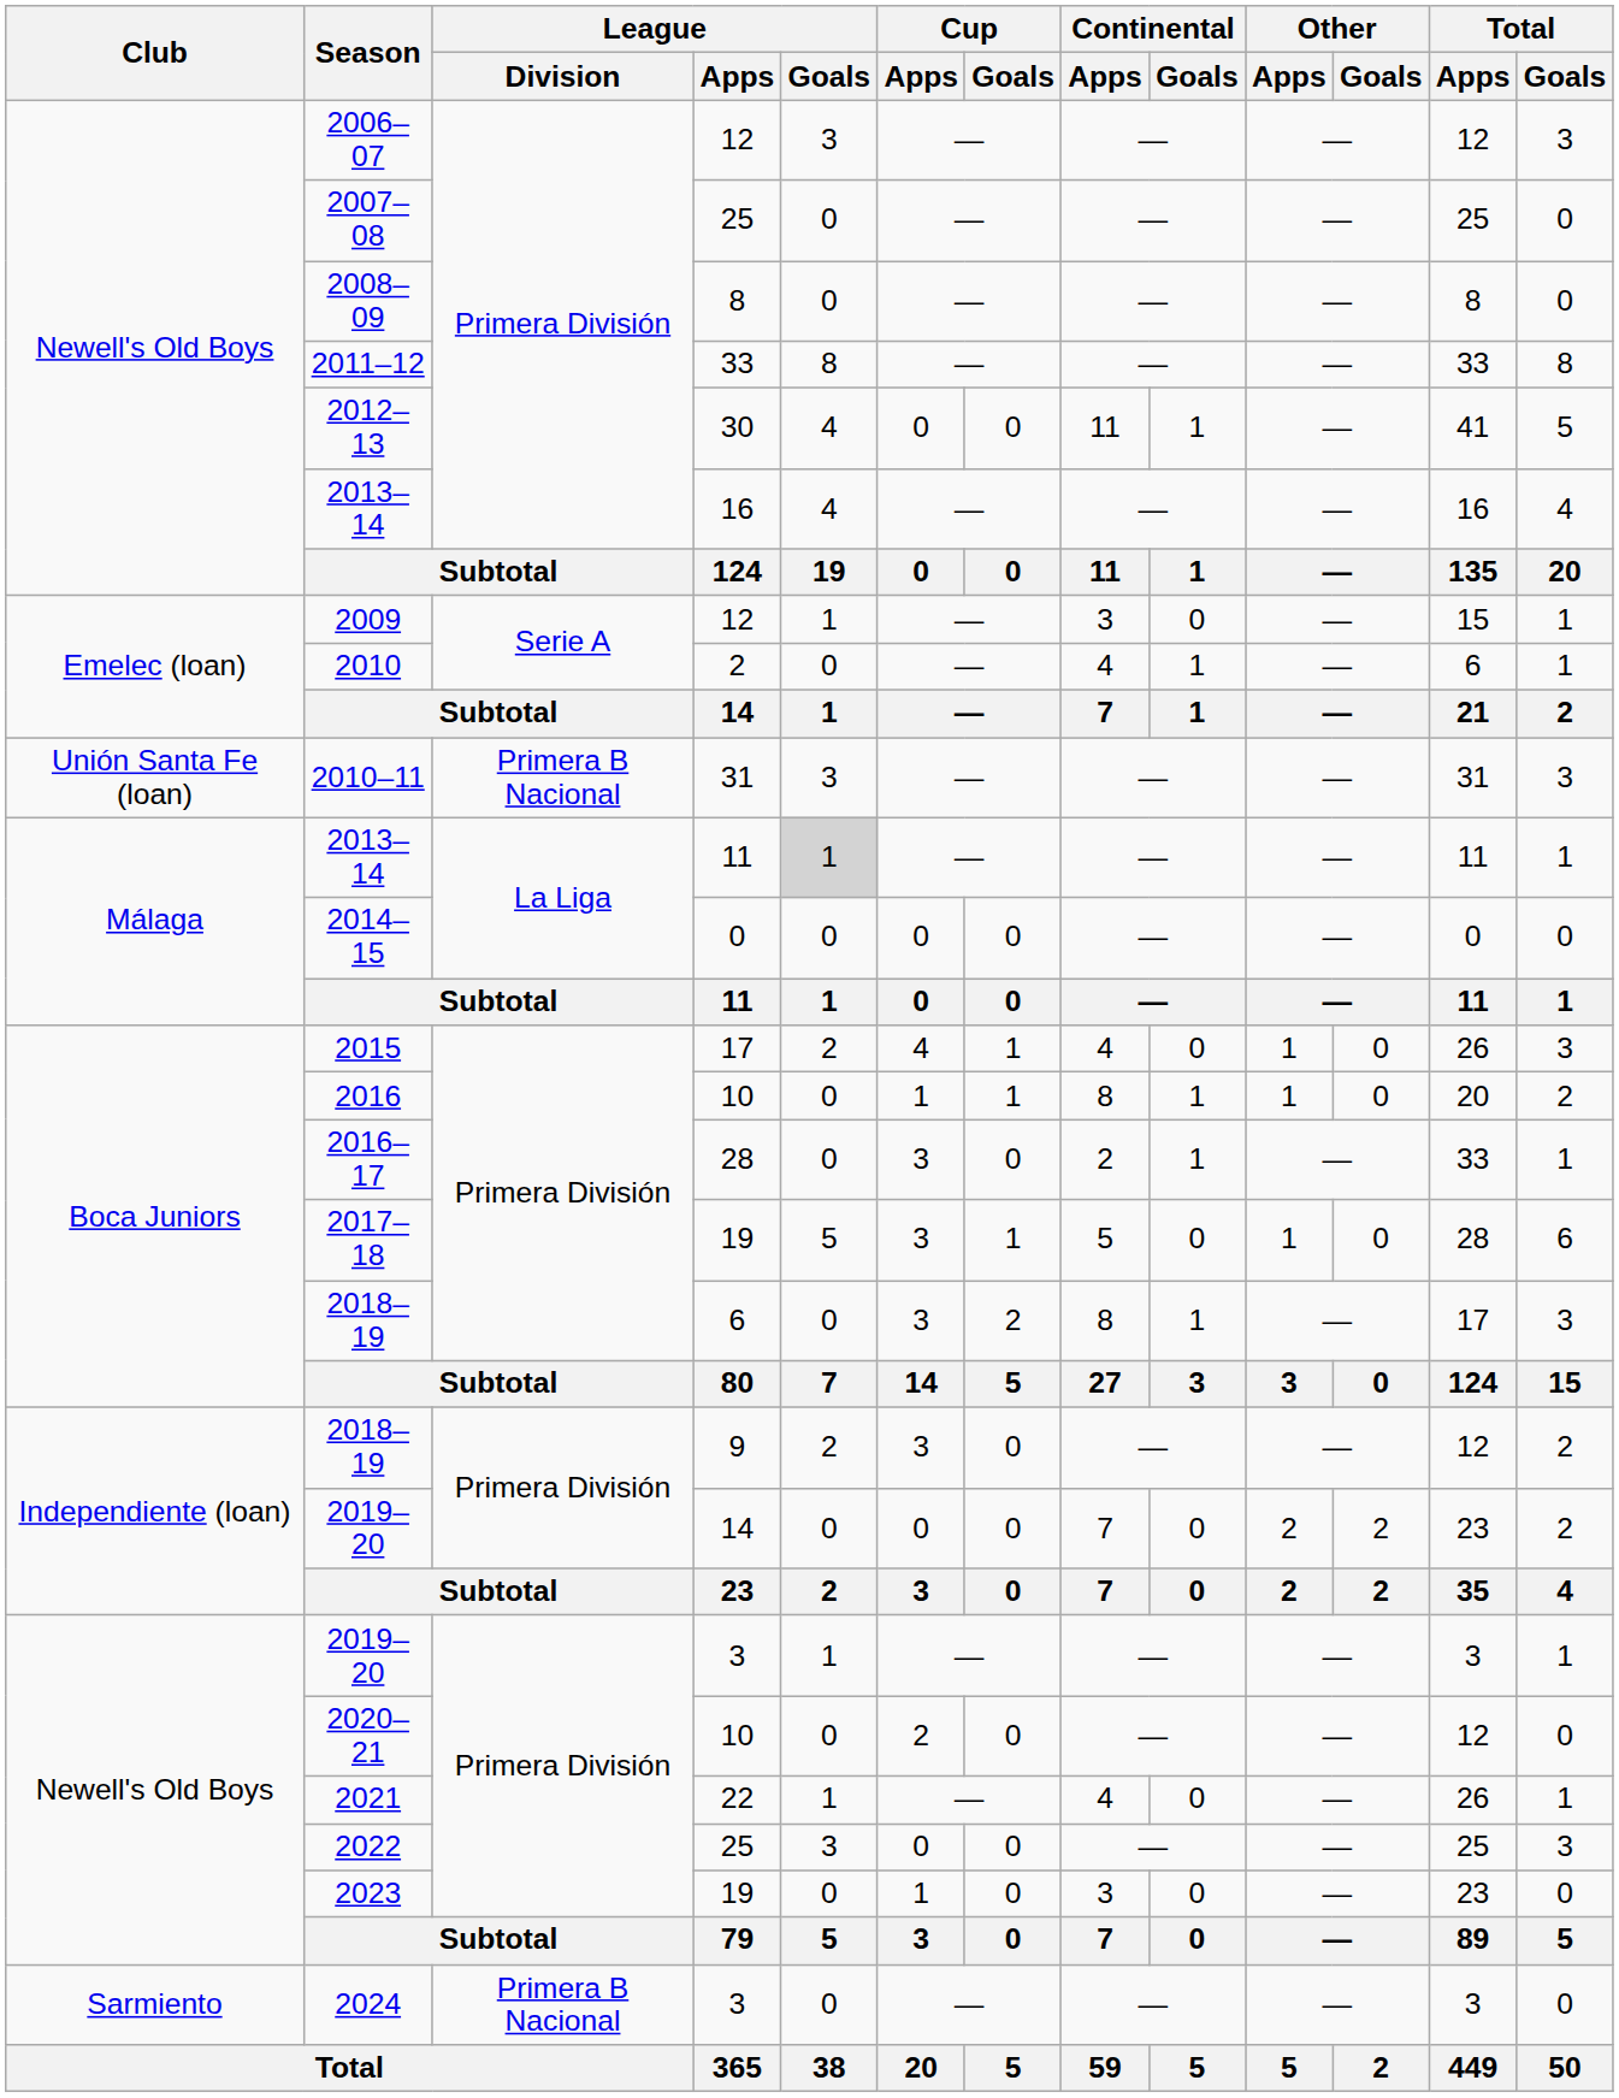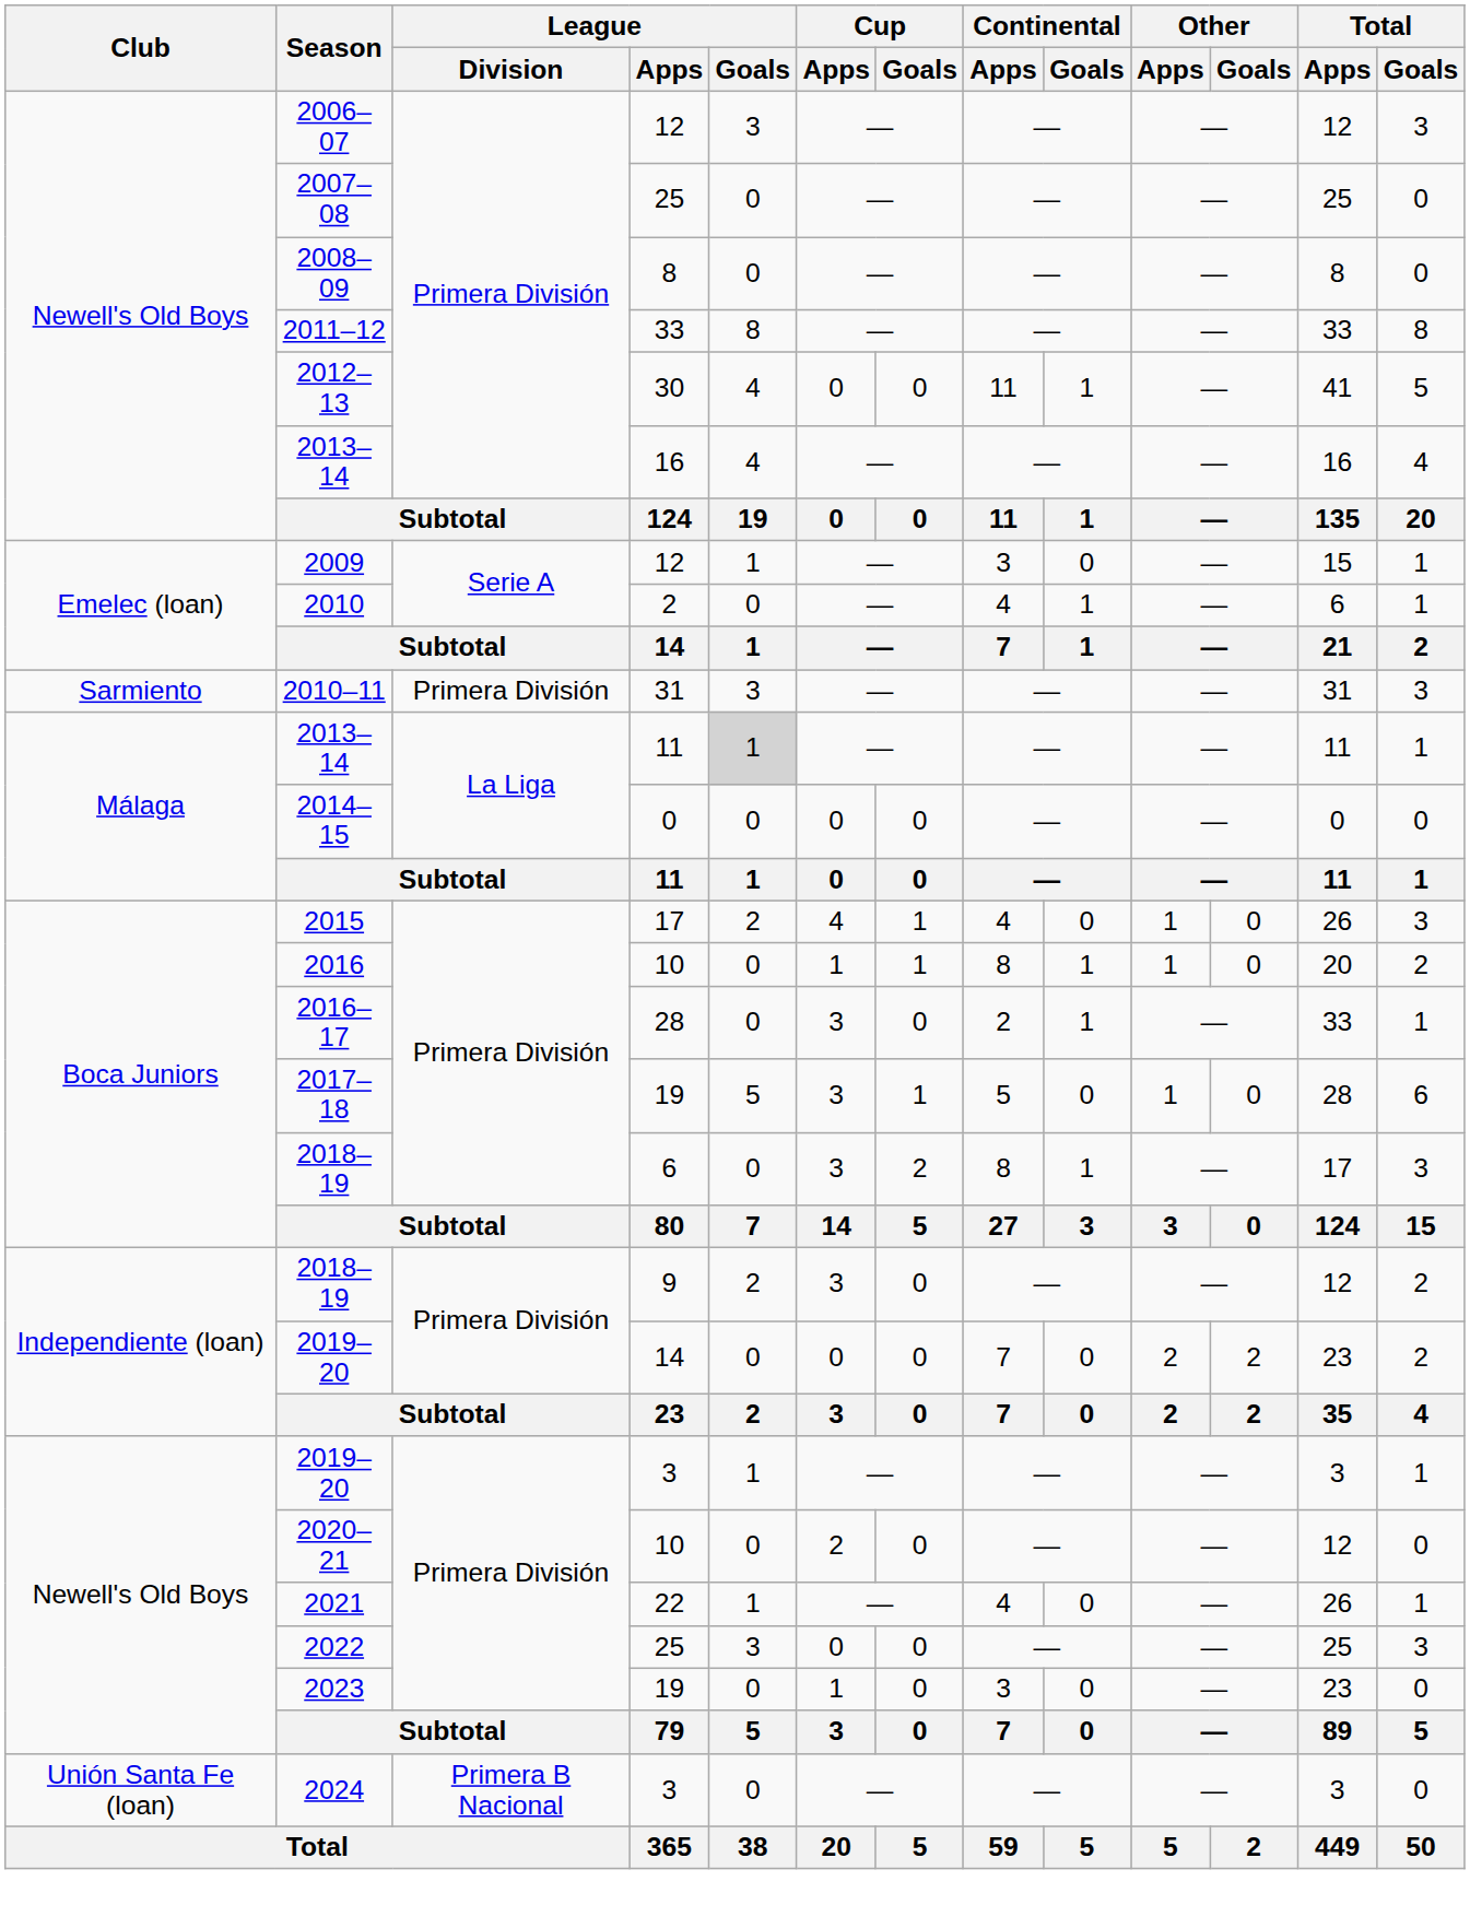2010–11 | Club: Unión Santa Fe (loan) -> Sarmiento
2010–11 | League / Division: Primera B Nacional -> Primera División
2024 | Club: Sarmiento -> Unión Santa Fe (loan)
